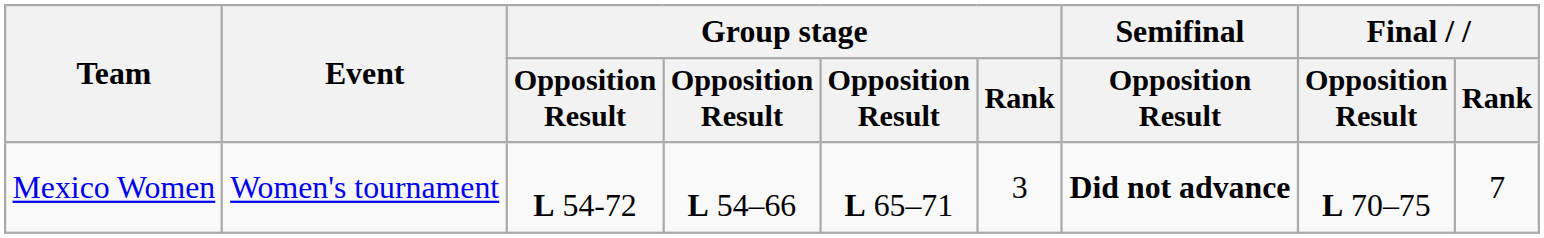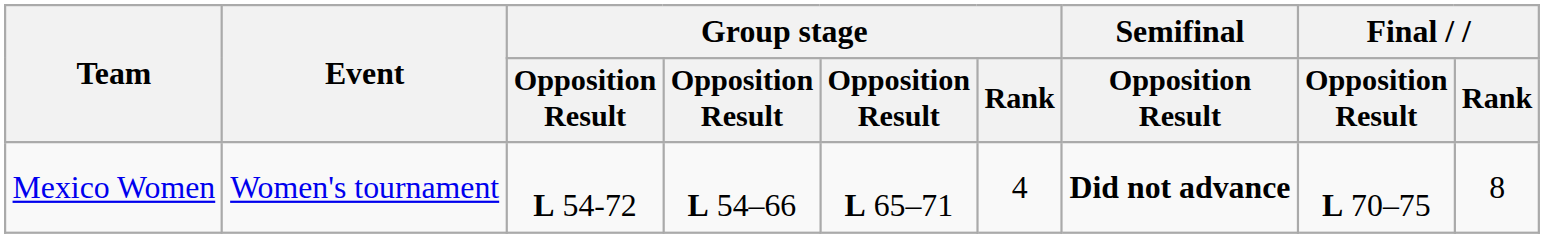Mexico Women | Group stage / Rank: 3 -> 4
Mexico Women | Final / Rank: 7 -> 8
